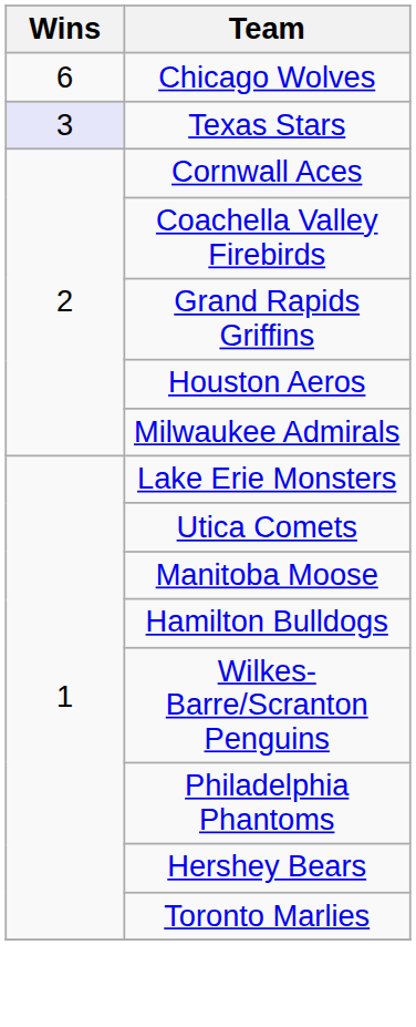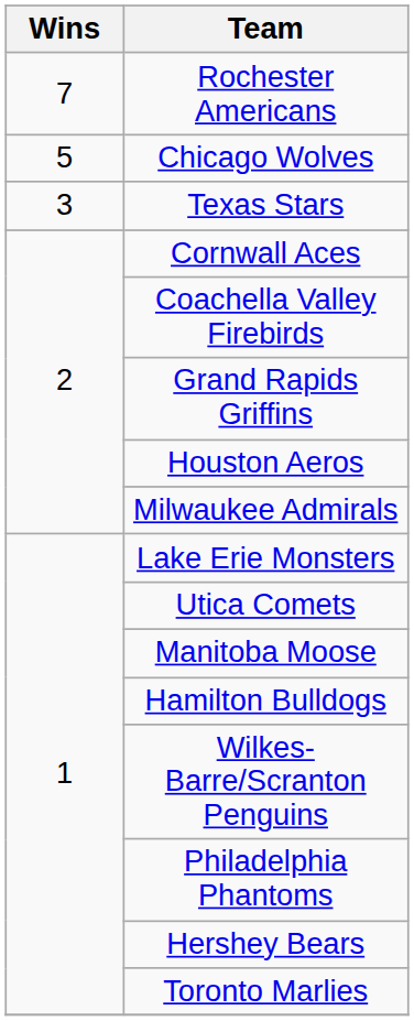+ row: 7 | Rochester Americans
Chicago Wolves | Wins: 6 -> 5
Texas Stars | Wins: lavender background -> no background
